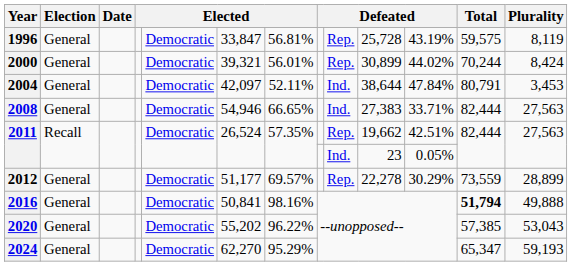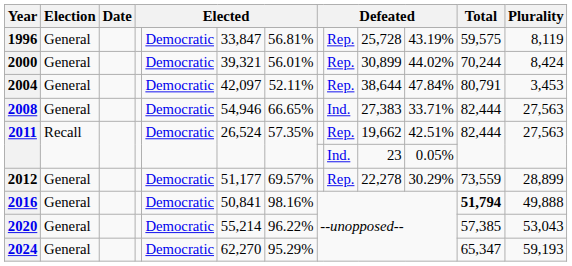2004 | column 9: Ind. -> Rep.
2020 | column 6: 55,202 -> 55,214
